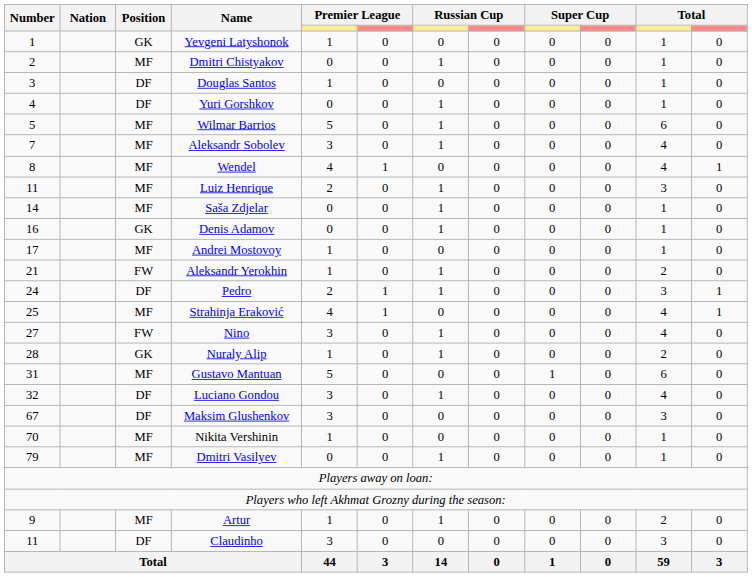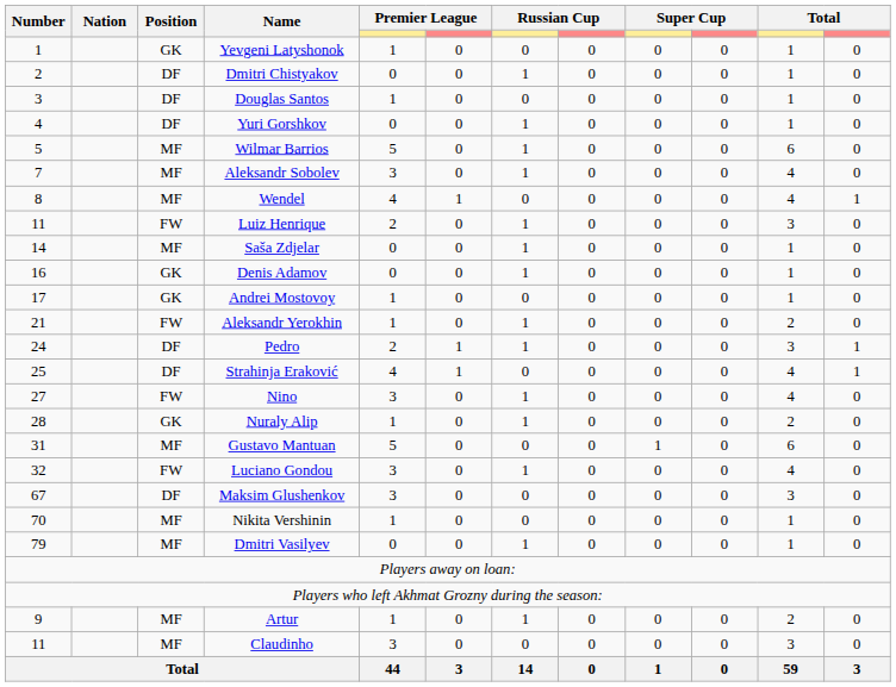Dmitri Chistyakov | Position: MF -> DF
Luiz Henrique | Position: MF -> FW
Andrei Mostovoy | Position: MF -> GK
Strahinja Eraković | Position: MF -> DF
Luciano Gondou | Position: DF -> FW
Claudinho | Position: DF -> MF
